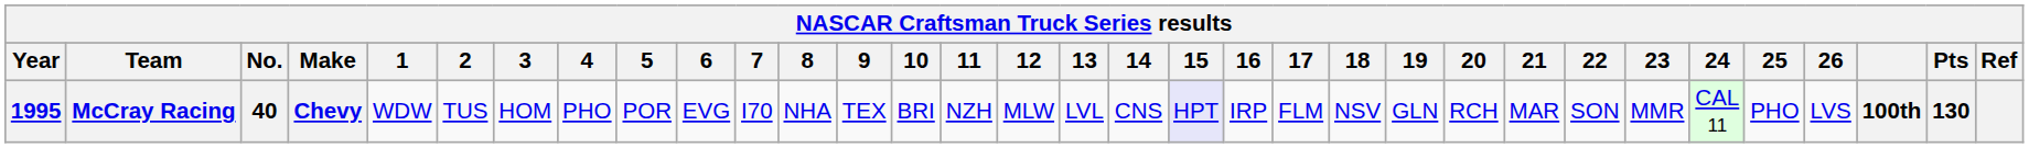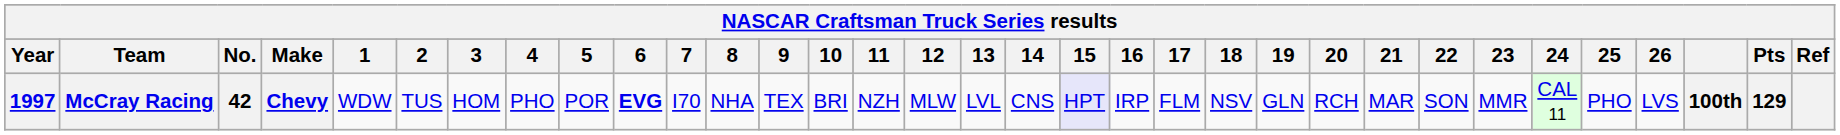McCray Racing | Year: 1995 -> 1997
McCray Racing | No.: 40 -> 42
McCray Racing | 6: normal -> bold
McCray Racing | Pts: 130 -> 129
